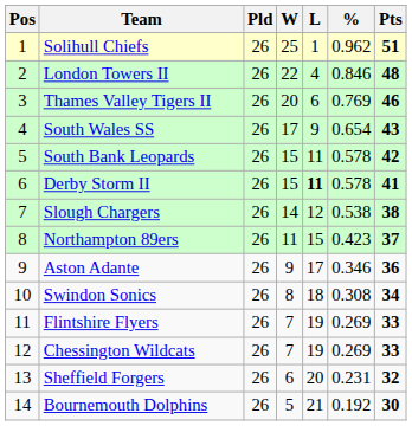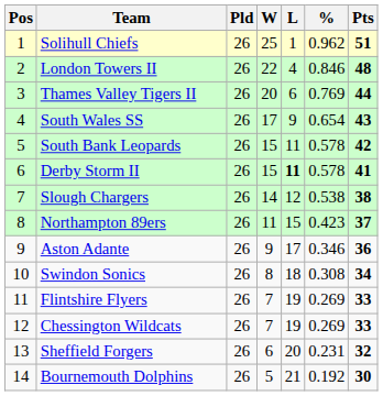Thames Valley Tigers II | Pts: 46 -> 44
